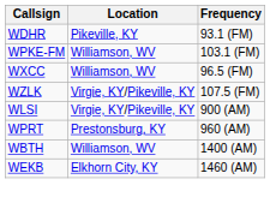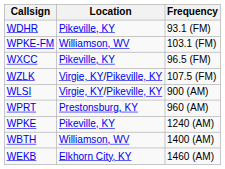WXCC | Location: Williamson, WV -> Pikeville, KY
+ row: WPKE | Pikeville, KY | 1240 (AM)
